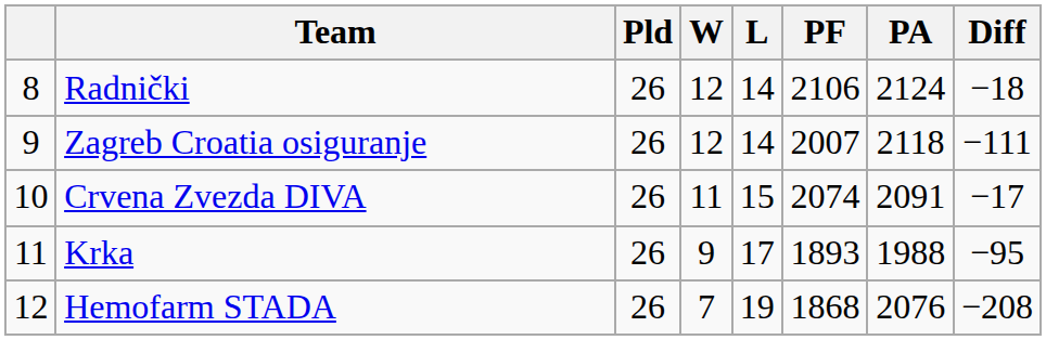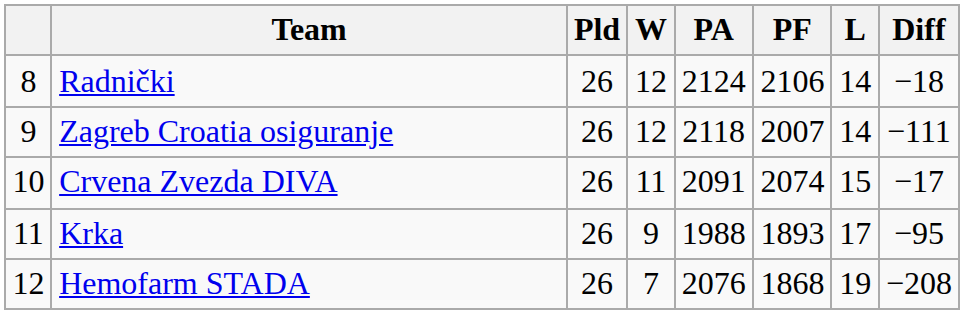columns swapped: L <-> PA
